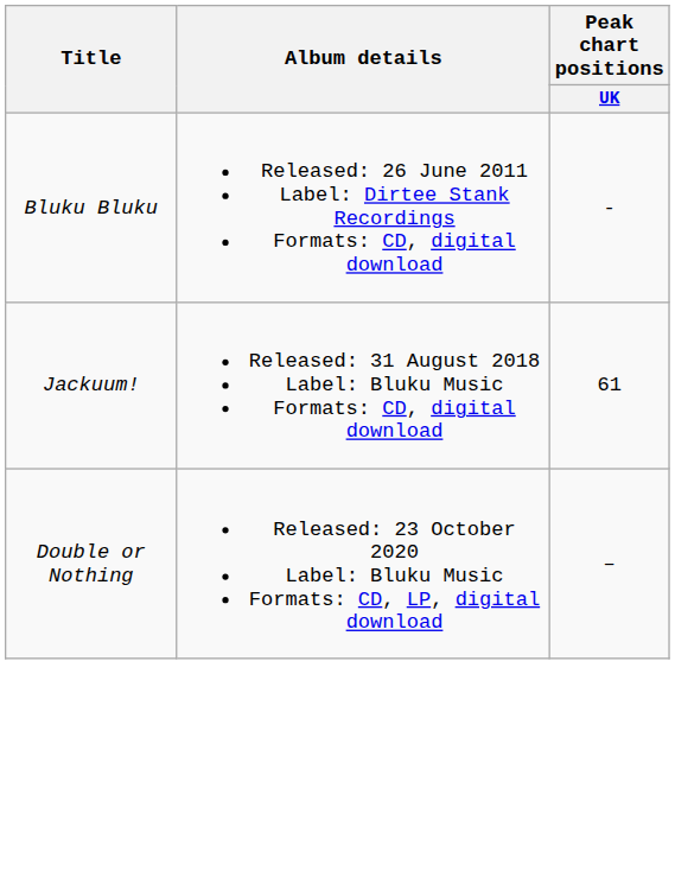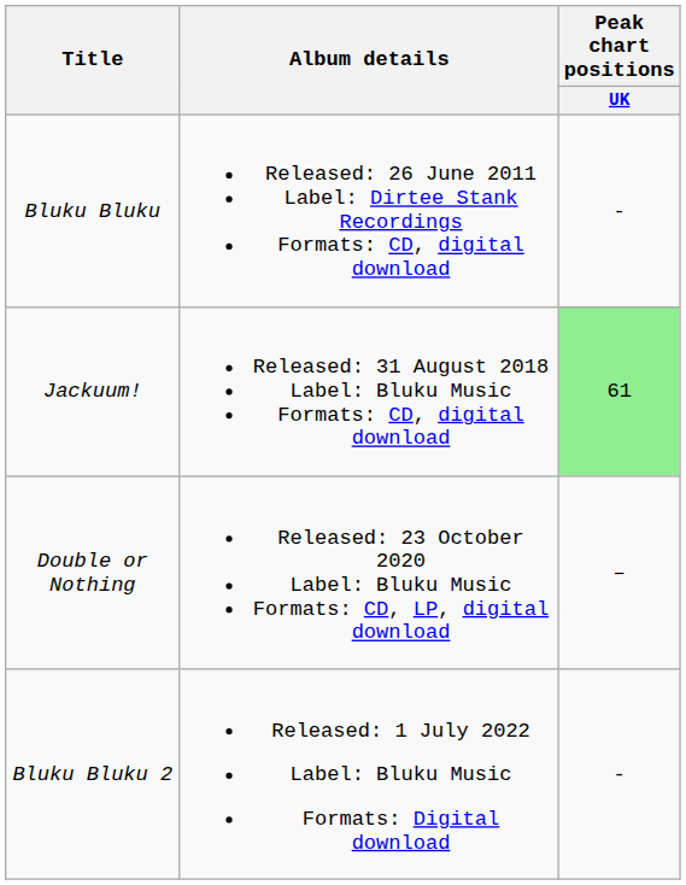Jackuum! | Peak chart positions / UK: no background -> lightgreen background
+ row: Bluku Bluku 2 | Released: 1 July 2022 Label: Bluku Music Formats: Digital download | -
